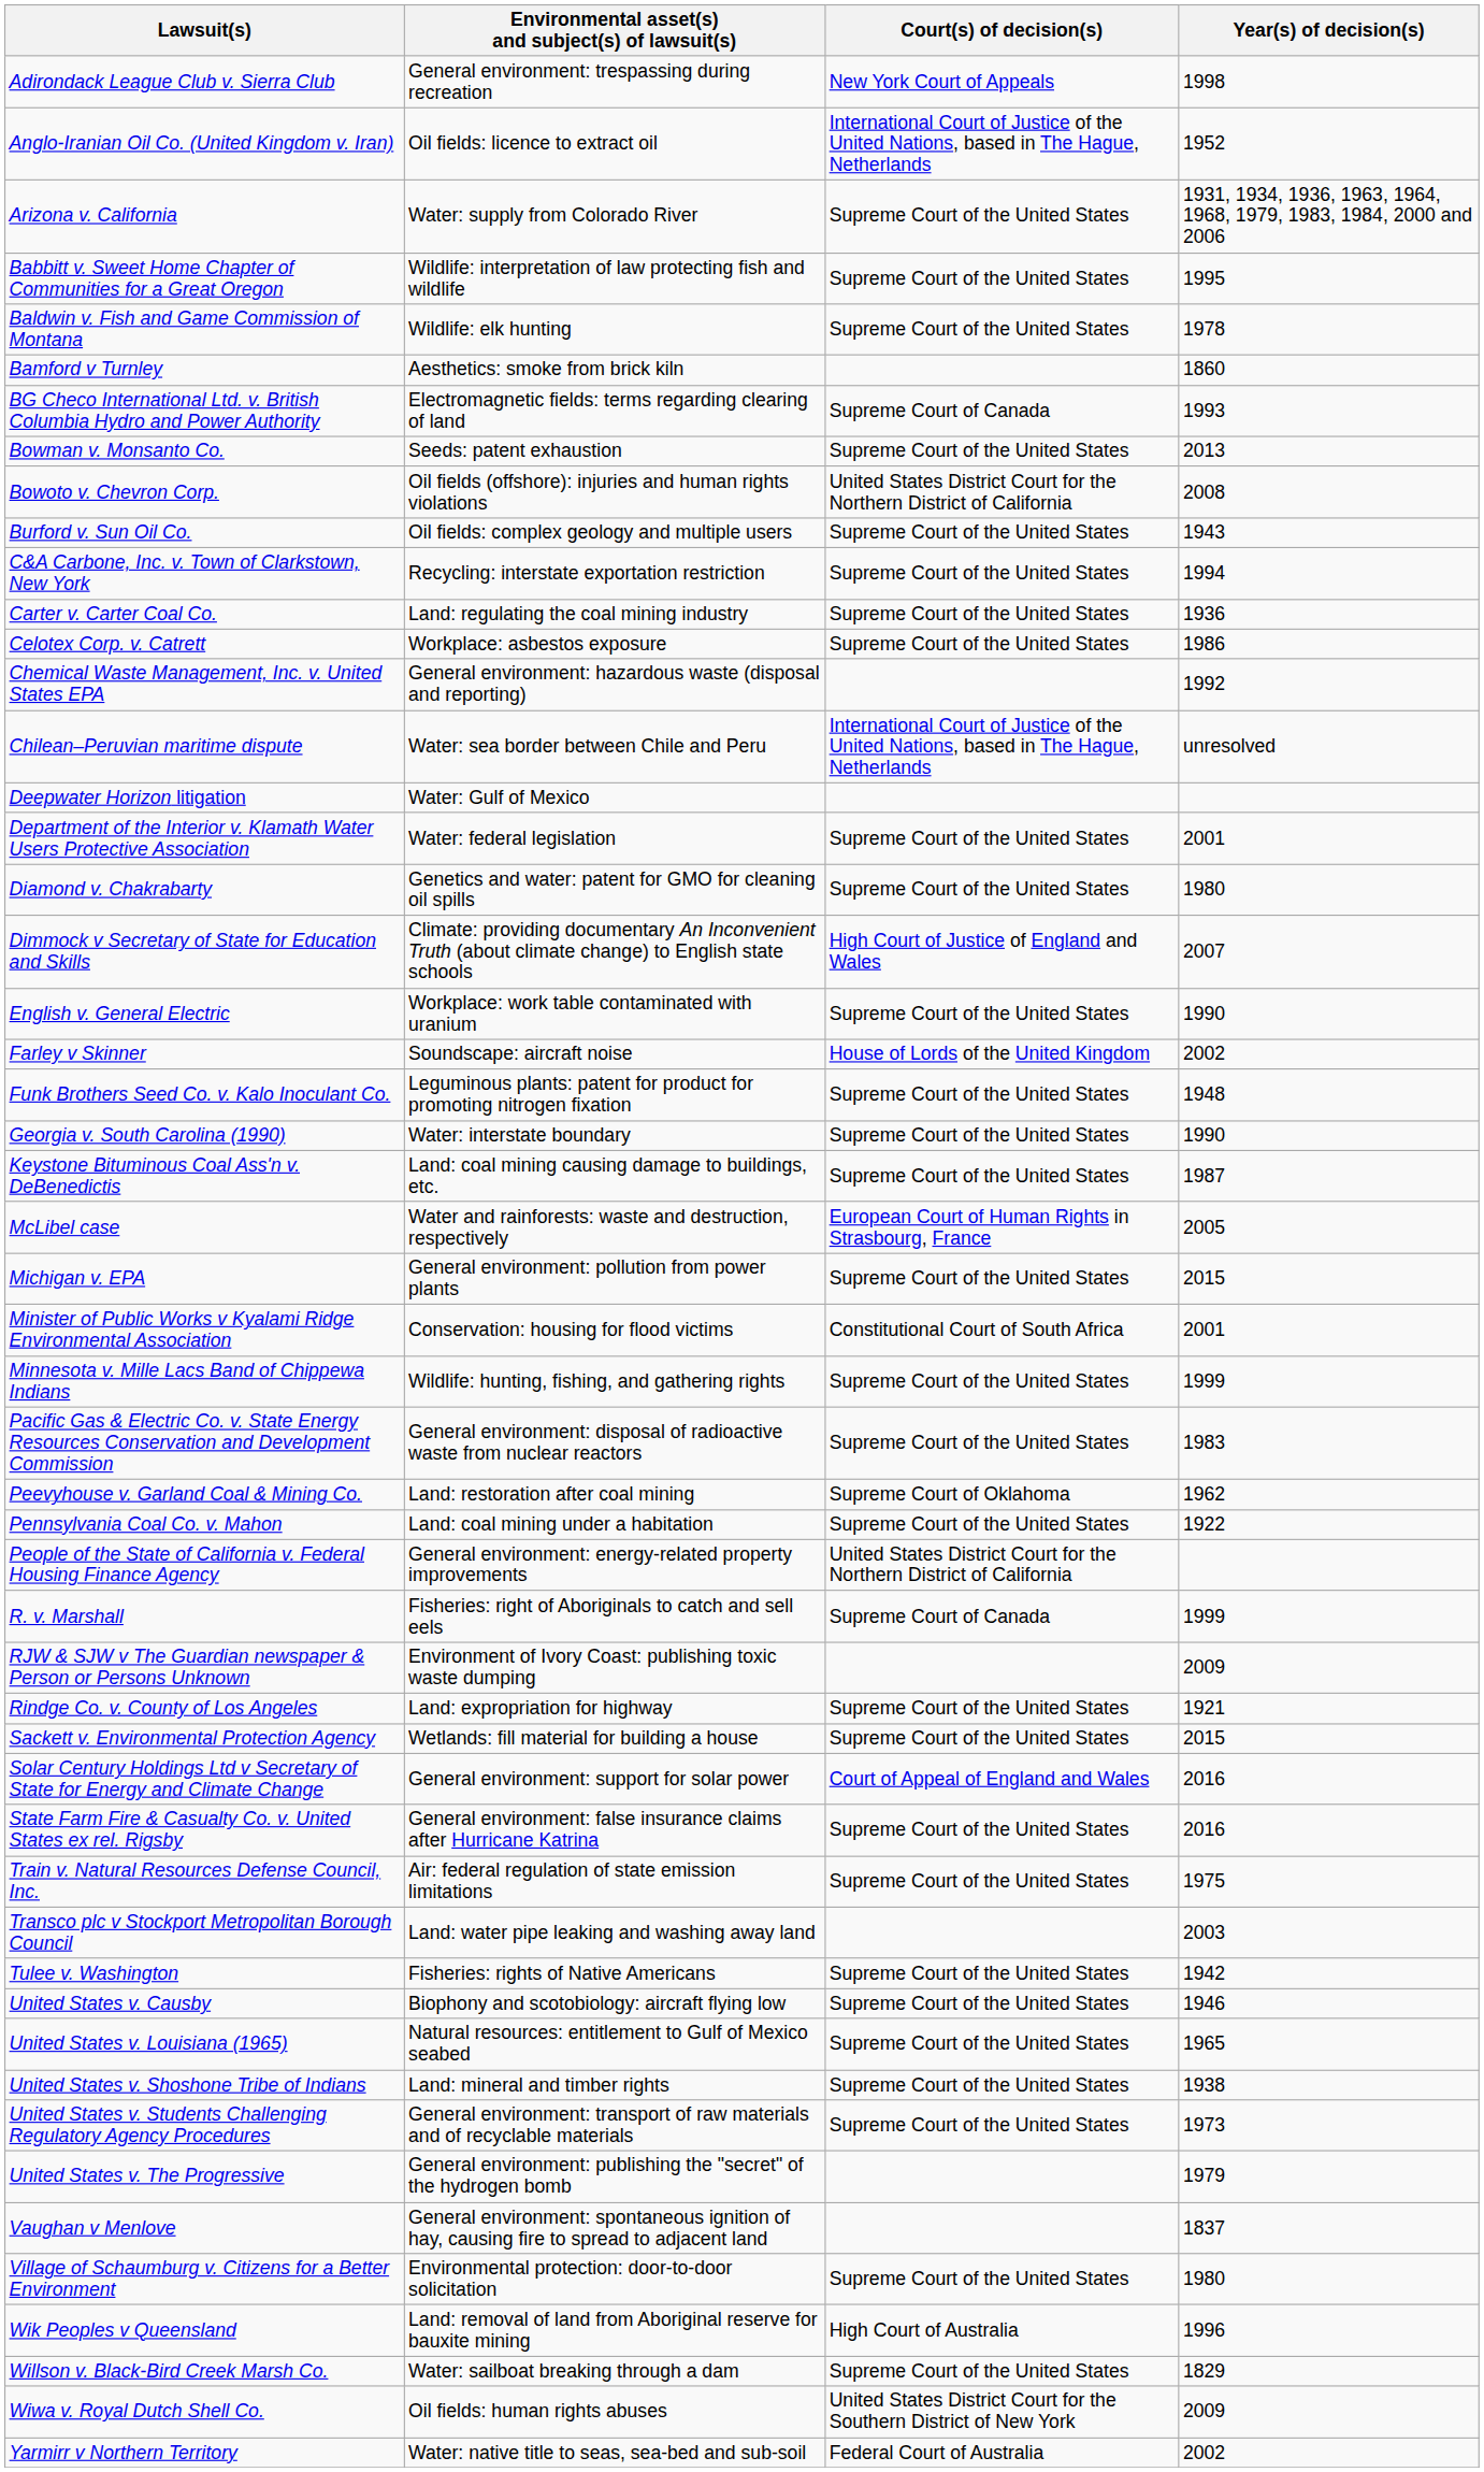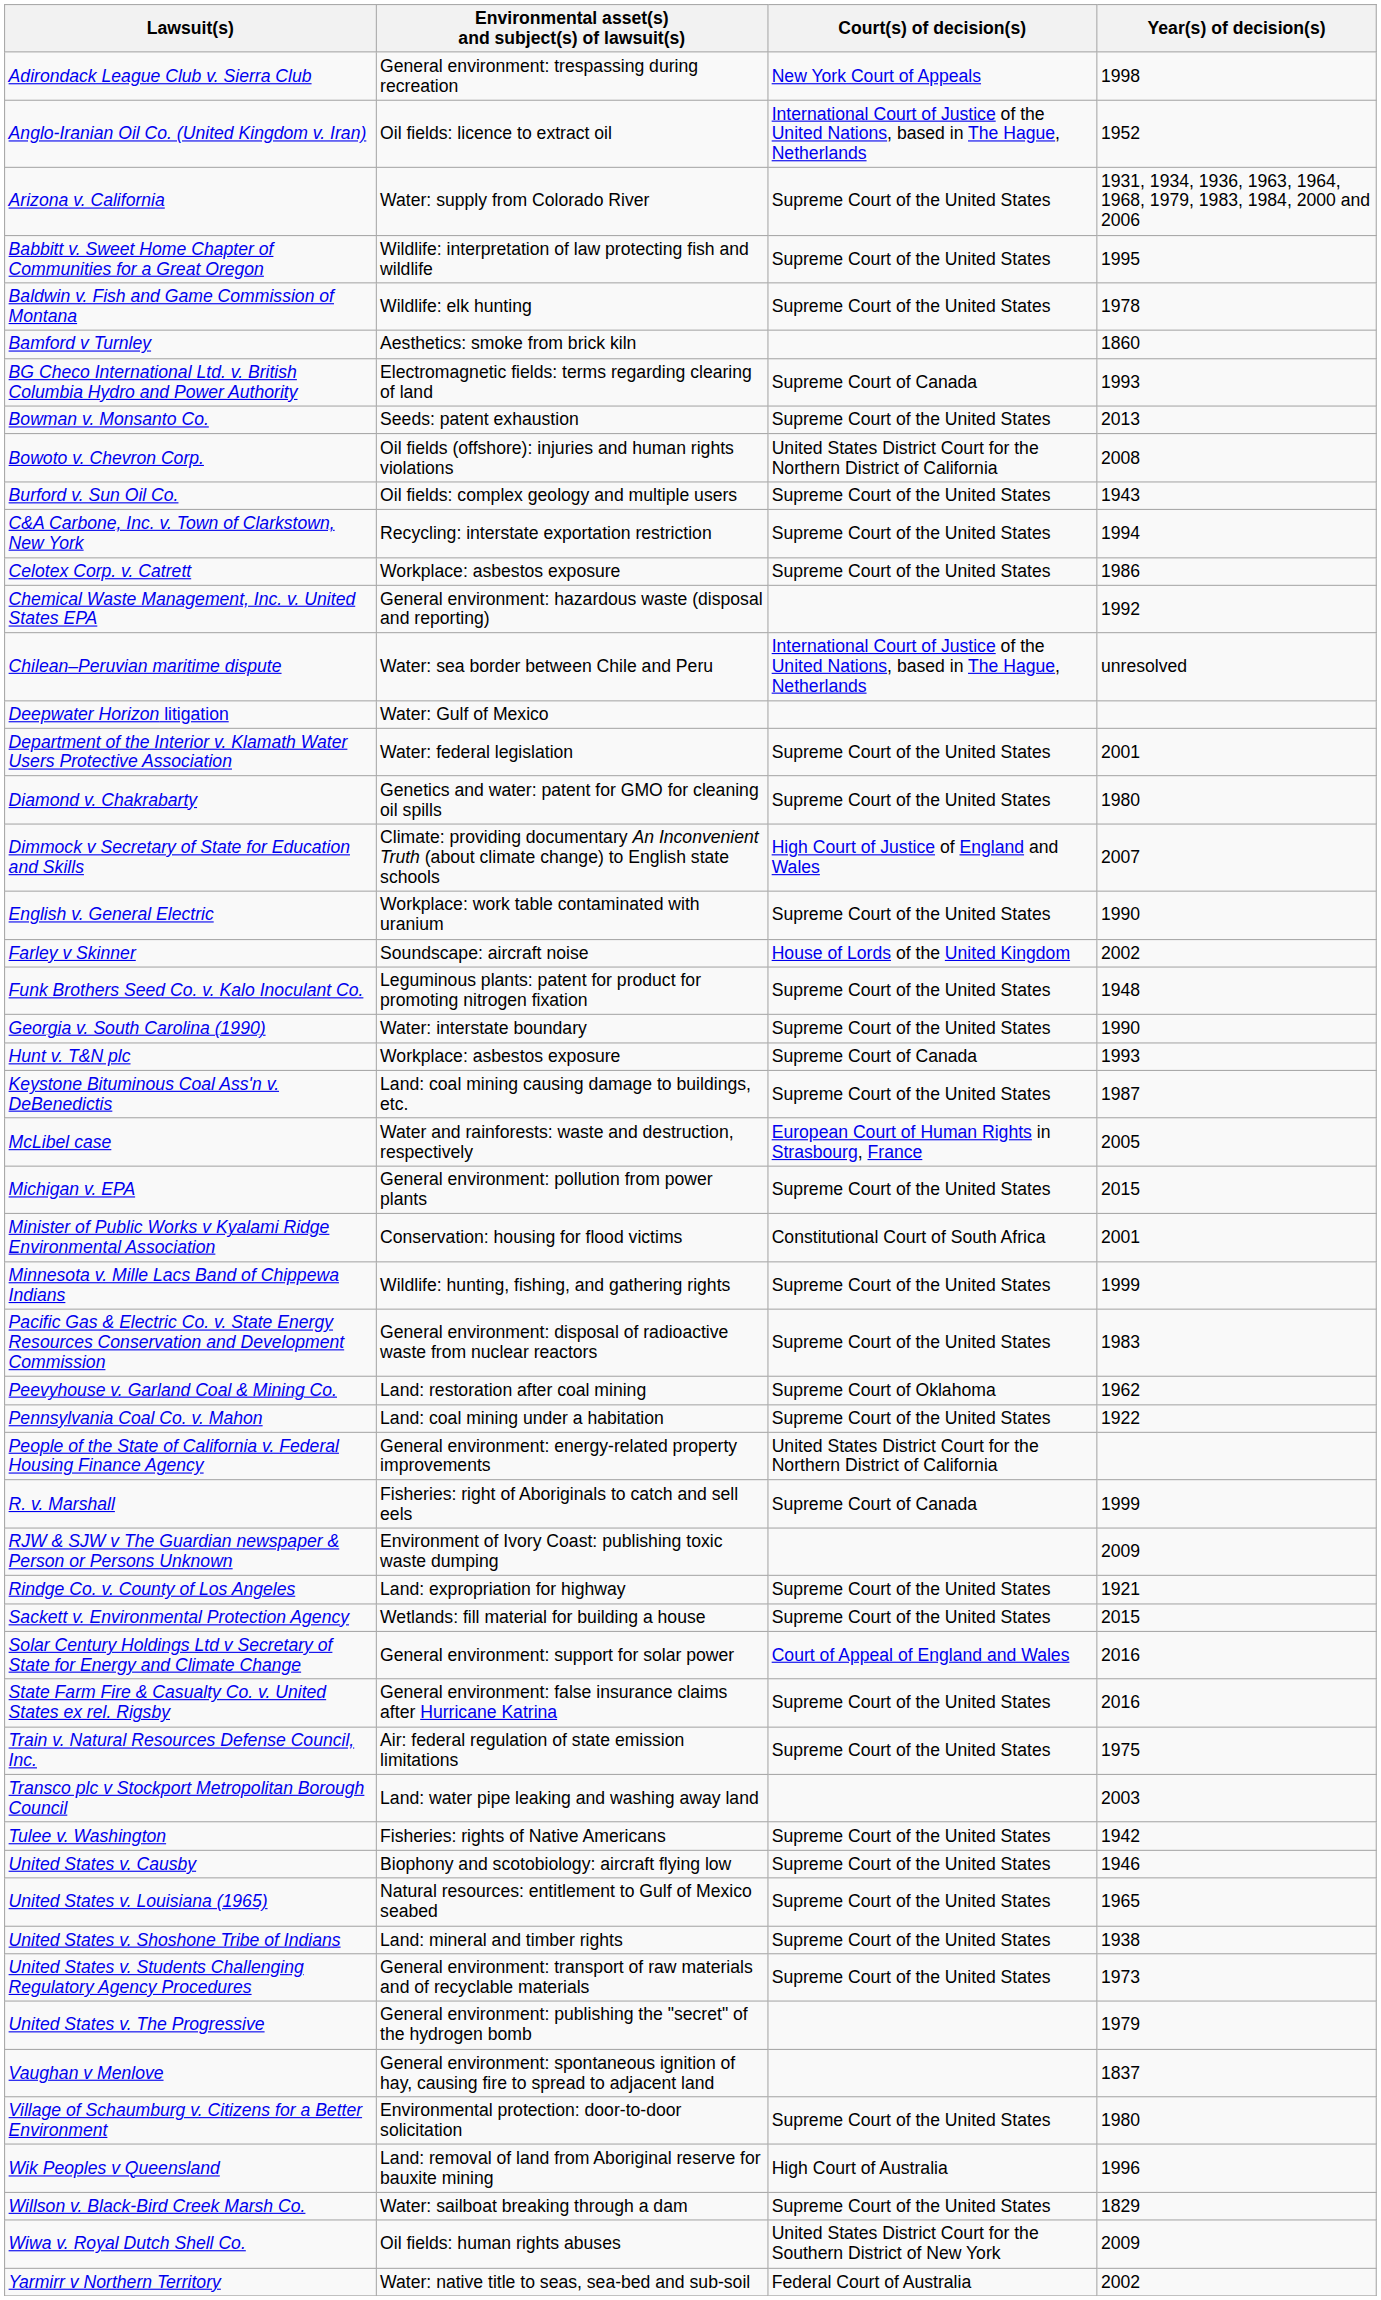- row: Carter v. Carter Coal Co. | Land: regulating the coal mining industry | Supreme Court of the United States | 1936
+ row: Hunt v. T&N plc | Workplace: asbestos exposure | Supreme Court of Canada | 1993
